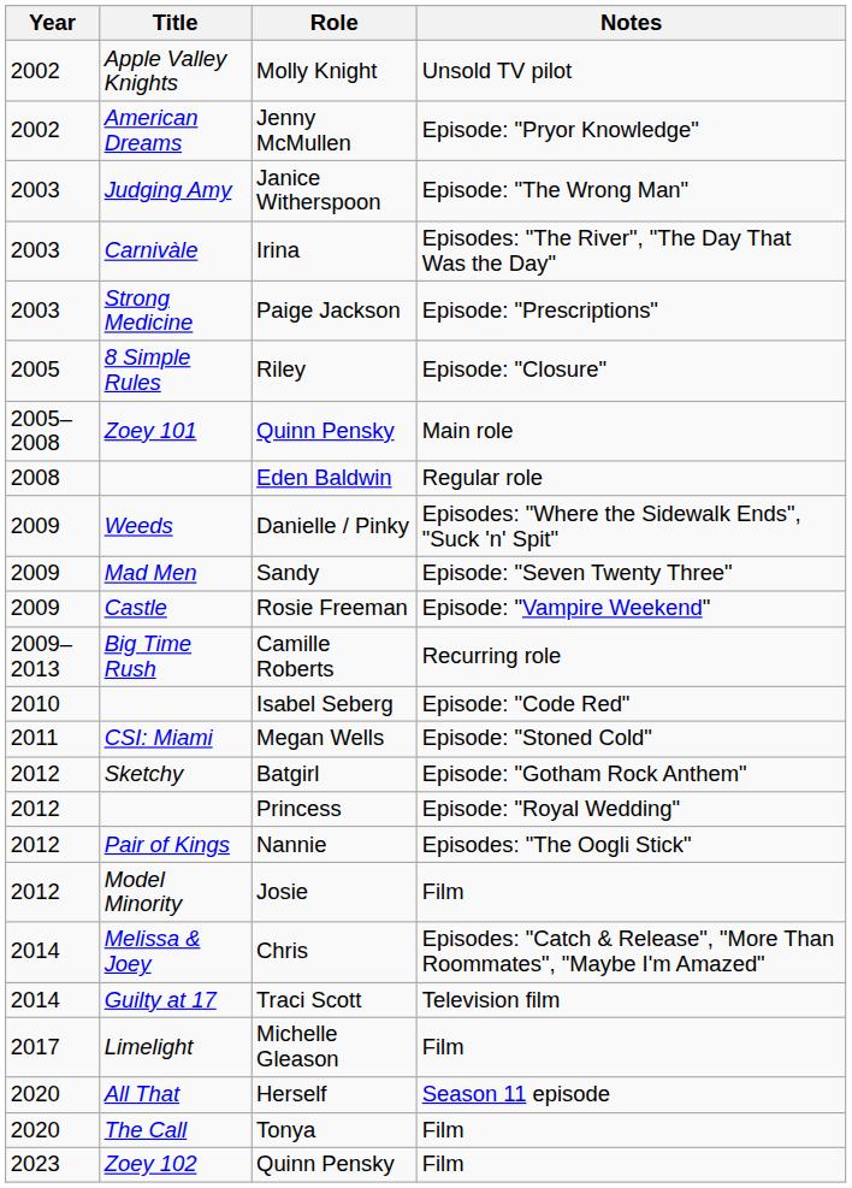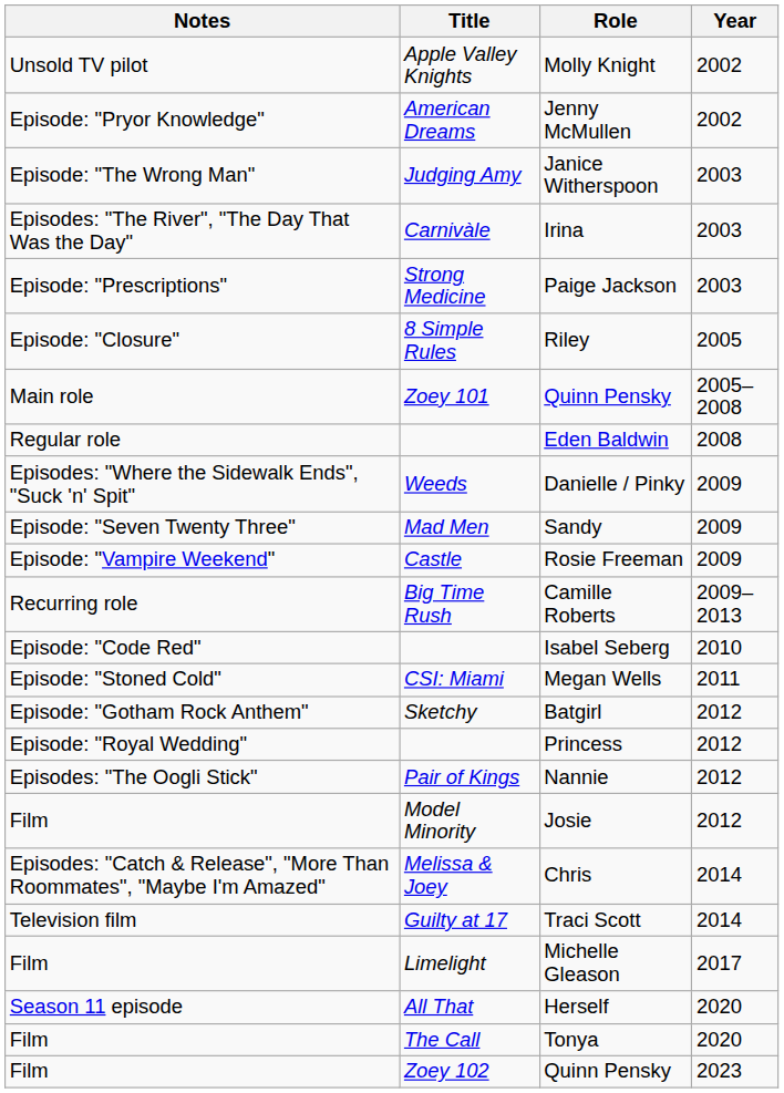columns swapped: Year <-> Notes
